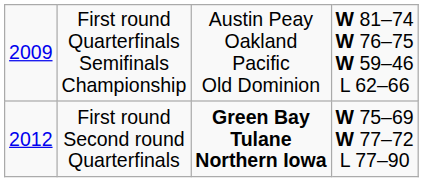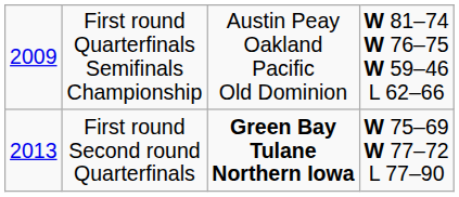First round Second round Quarterfinals | column 1: 2012 -> 2013
